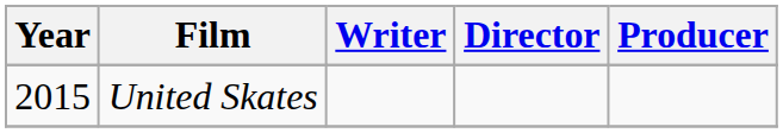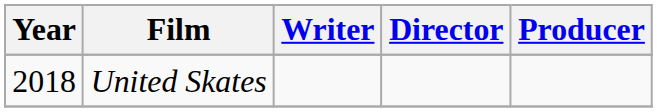United Skates | Year: 2015 -> 2018
